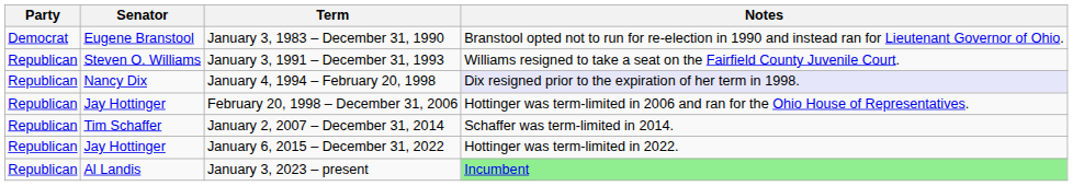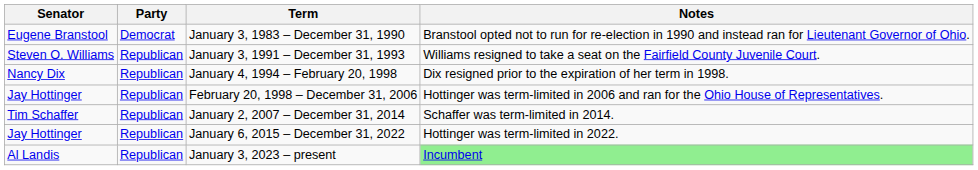columns swapped: Senator <-> Party
January 4, 1994 – February 20, 1998 | Notes: lavender background -> no background
